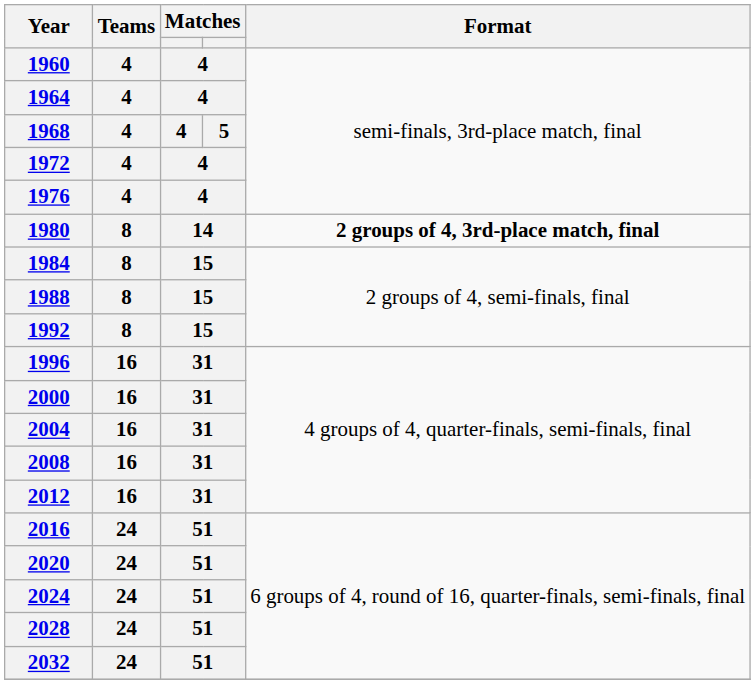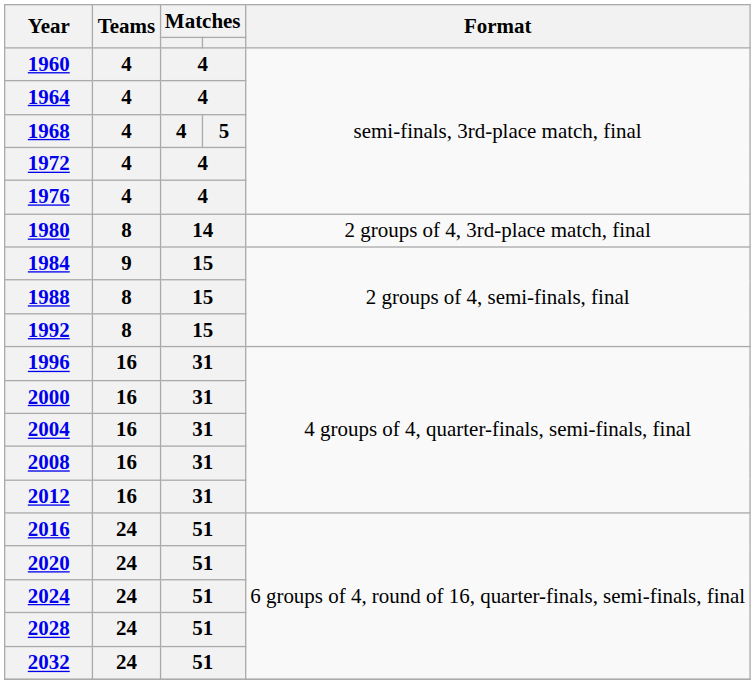1980 | Format: bold -> normal
1984 | Teams: 8 -> 9
